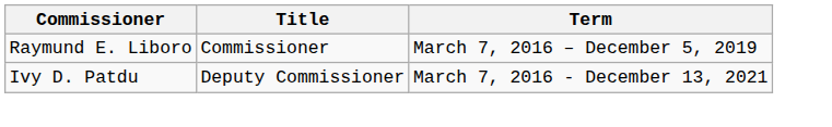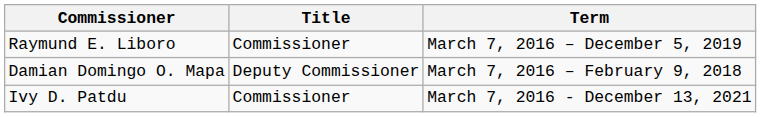+ row: Damian Domingo O. Mapa | Deputy Commissioner | March 7, 2016 – February 9, 2018
Ivy D. Patdu | Title: Deputy Commissioner -> Commissioner
